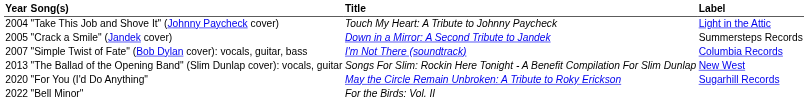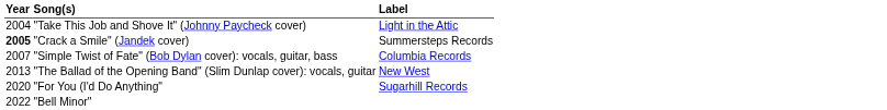- column: Title | Touch My Heart: A Tribute to Johnny Paycheck | Down in a Mirror: A Second Tribute to Jandek | I'm Not There (soundtrack) | Songs For Slim: Rockin Here Tonight - A Benefit Compilation For Slim Dunlap | May the Circle Remain Unbroken: A Tribute to Roky Erickson | For the Birds: Vol. II
"Crack a Smile" (Jandek cover) | Year: normal -> bold
